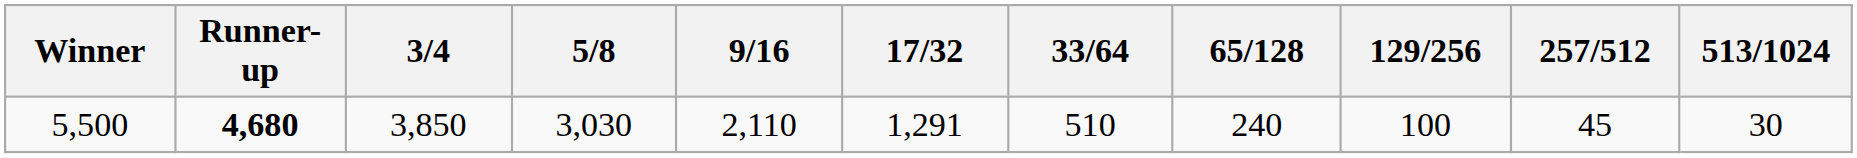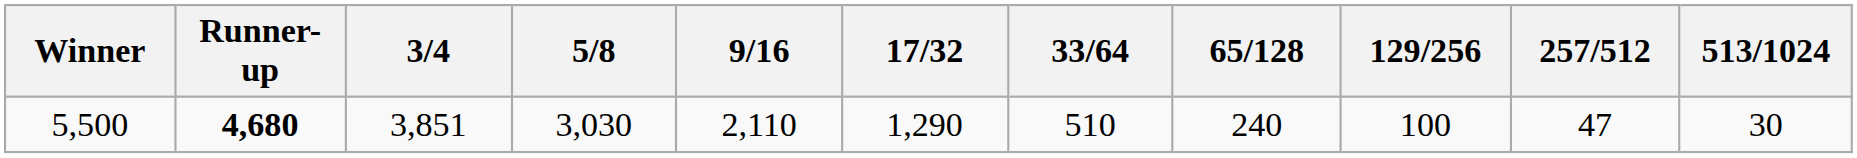5,500 | 3/4: 3,850 -> 3,851
5,500 | 17/32: 1,291 -> 1,290
5,500 | 257/512: 45 -> 47
